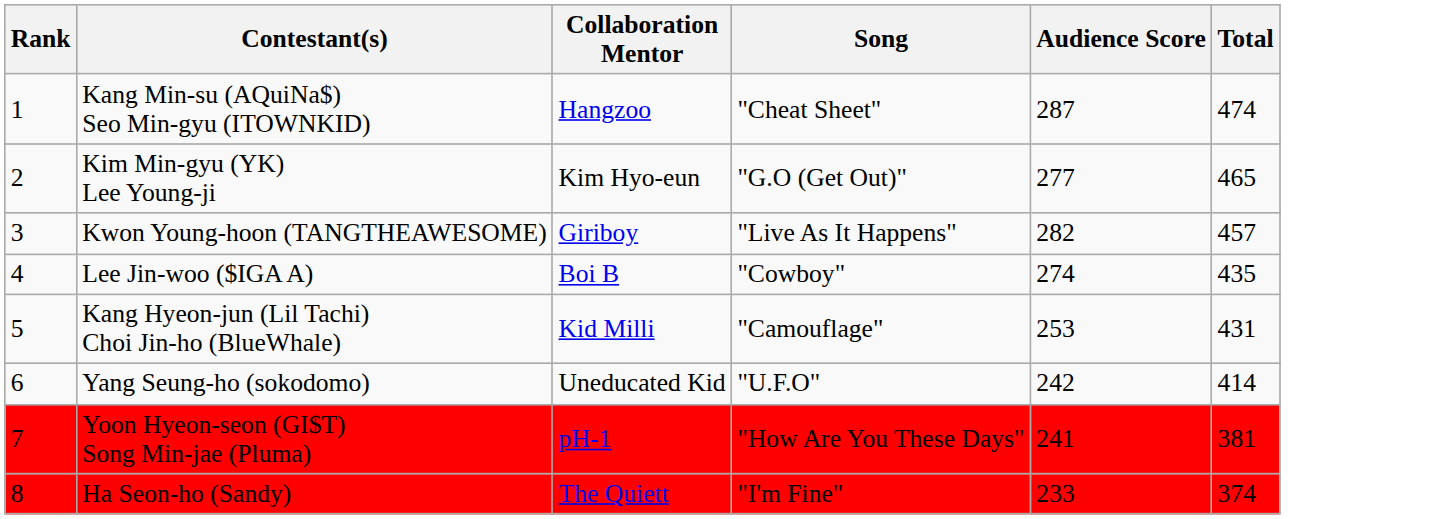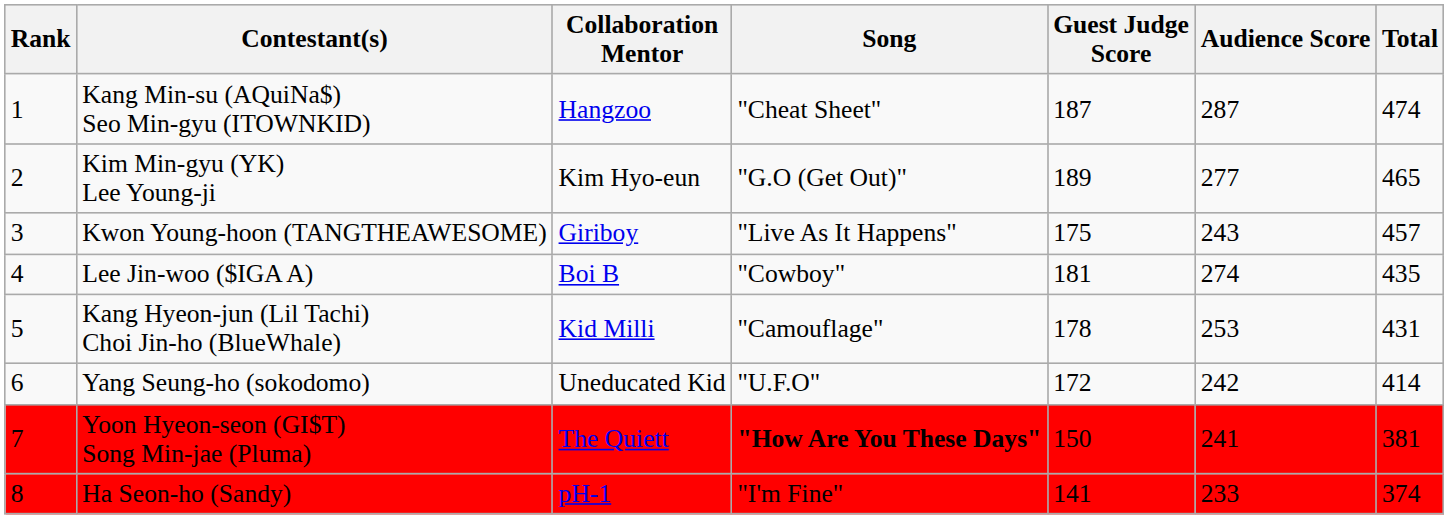+ column: Guest Judge Score | 187 | 189 | 175 | 181 | 178 | 172 | 150 | 141
Kwon Young-hoon (TANGTHEAWESOME) | Audience Score: 282 -> 243
Yoon Hyeon-seon (GI$T) Song Min-jae (Pluma) | Collaboration Mentor: pH-1 -> The Quiett
Yoon Hyeon-seon (GI$T) Song Min-jae (Pluma) | Song: normal -> bold
Ha Seon-ho (Sandy) | Collaboration Mentor: The Quiett -> pH-1
